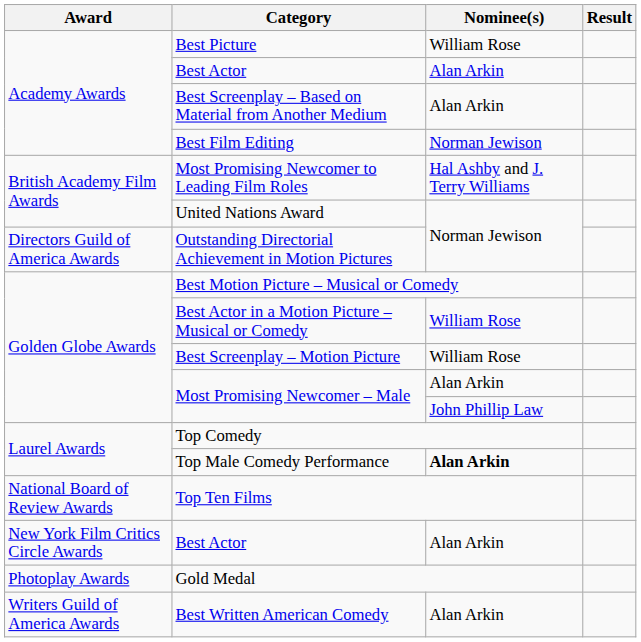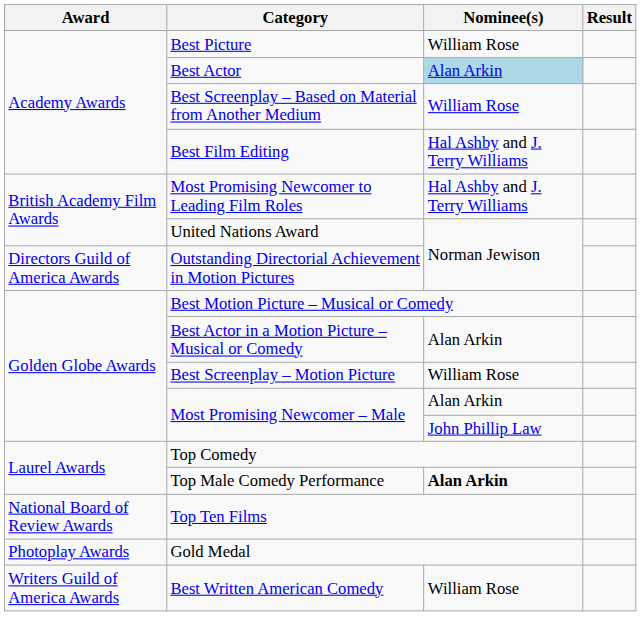Academy Awards / Best Actor | Nominee(s): no background -> lightblue background
Best Screenplay – Based on Material from Another Medium | Nominee(s): Alan Arkin -> William Rose
Best Film Editing | Nominee(s): Norman Jewison -> Hal Ashby and J. Terry Williams
Best Actor in a Motion Picture – Musical or Comedy | Nominee(s): William Rose -> Alan Arkin
- row: New York Film Critics Circle Awards | Best Actor | Alan Arkin
Best Written American Comedy | Nominee(s): Alan Arkin -> William Rose
